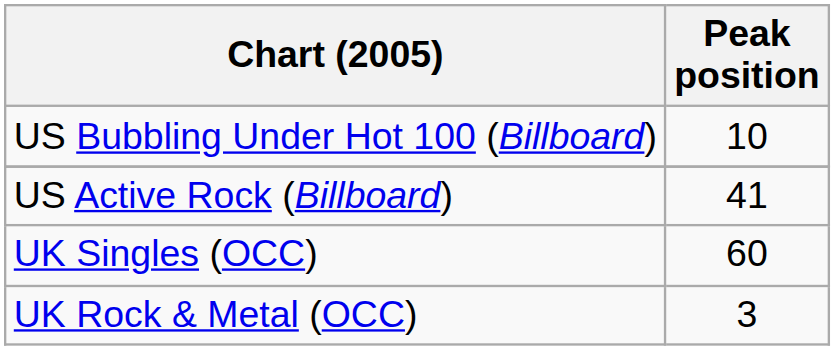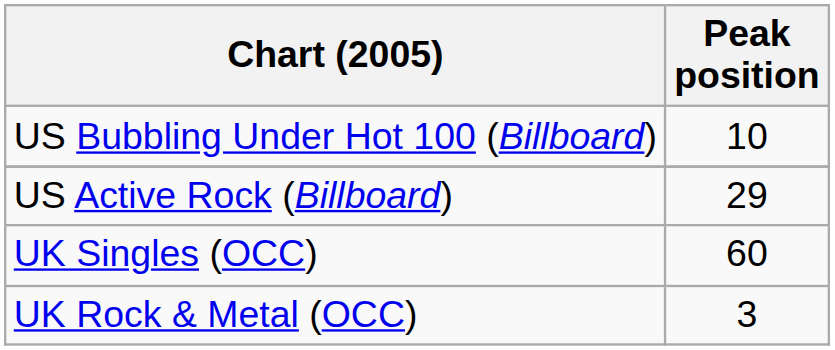US Active Rock (Billboard) | Peak position: 41 -> 29
